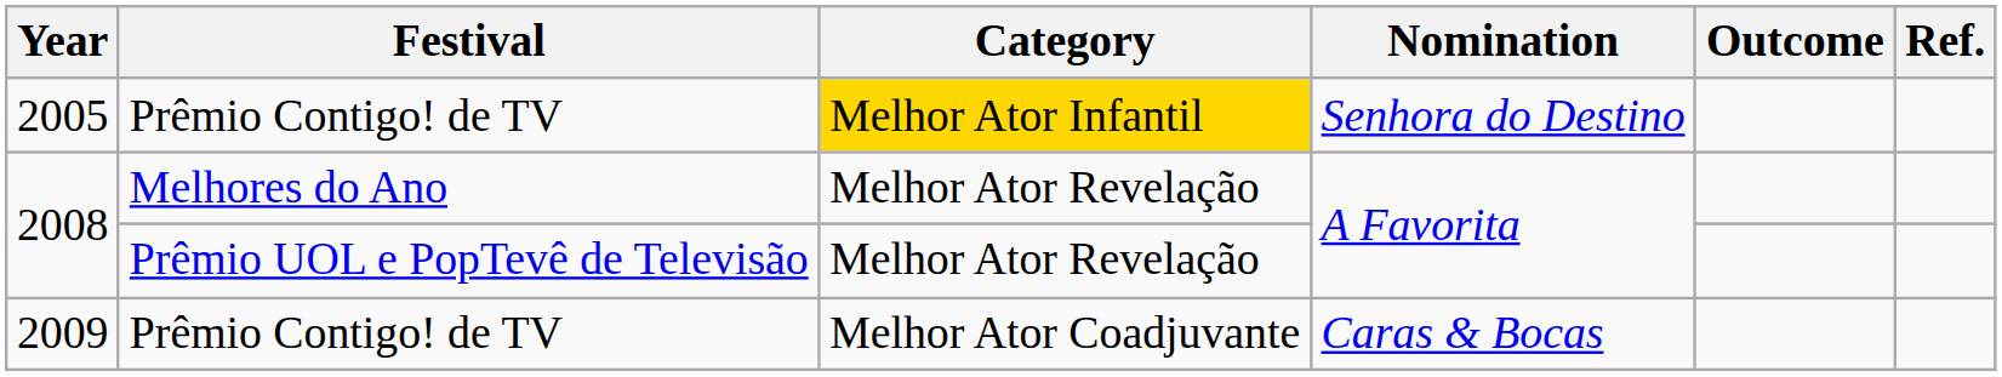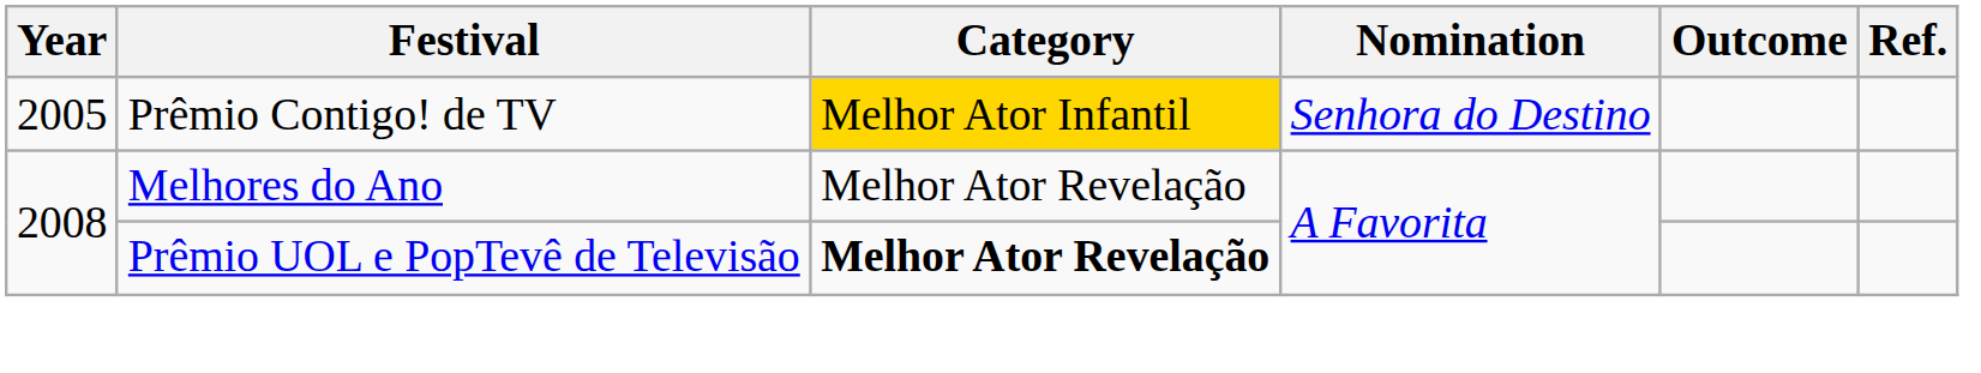2008 / Prêmio UOL e PopTevê de Televisão | Category: normal -> bold
- row: 2009 | Prêmio Contigo! de TV | Melhor Ator Coadjuvante | Caras & Bocas
